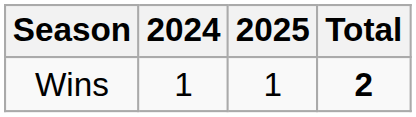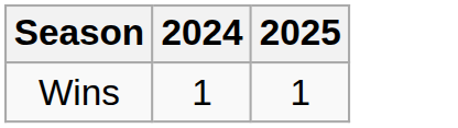- column: Total | 2
